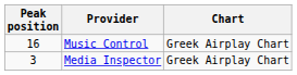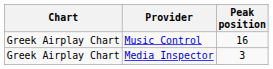columns swapped: Chart <-> Peak position
